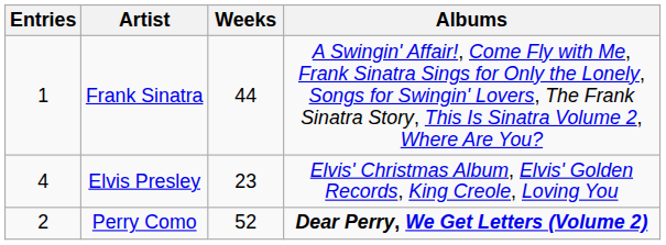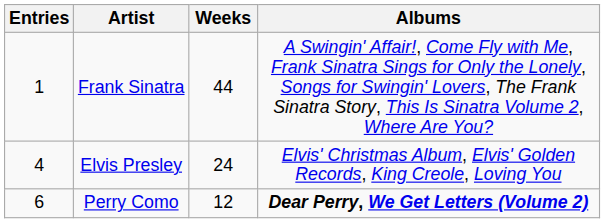Elvis Presley | Weeks: 23 -> 24
Perry Como | Entries: 2 -> 6
Perry Como | Weeks: 52 -> 12
